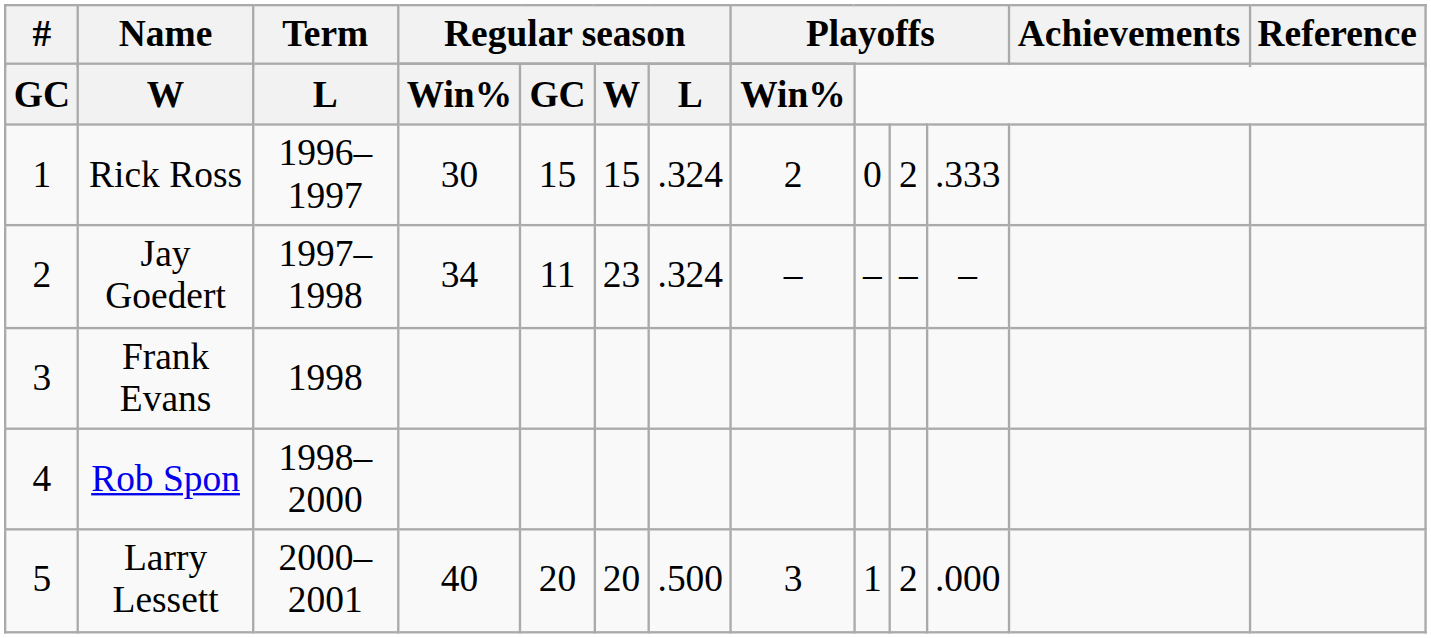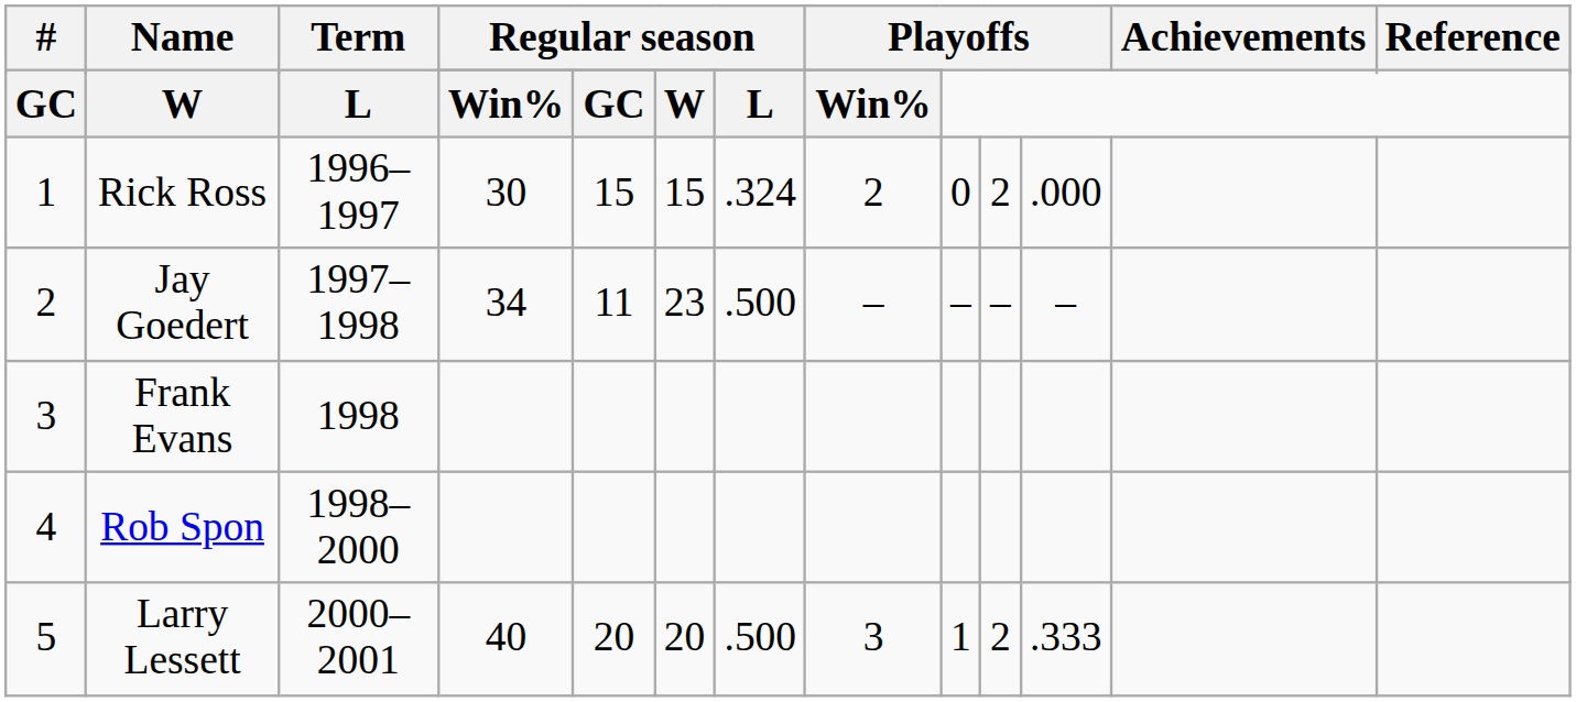Rick Ross | column 11: .333 -> .000
Jay Goedert | column 7: .324 -> .500
Larry Lessett | column 11: .000 -> .333
